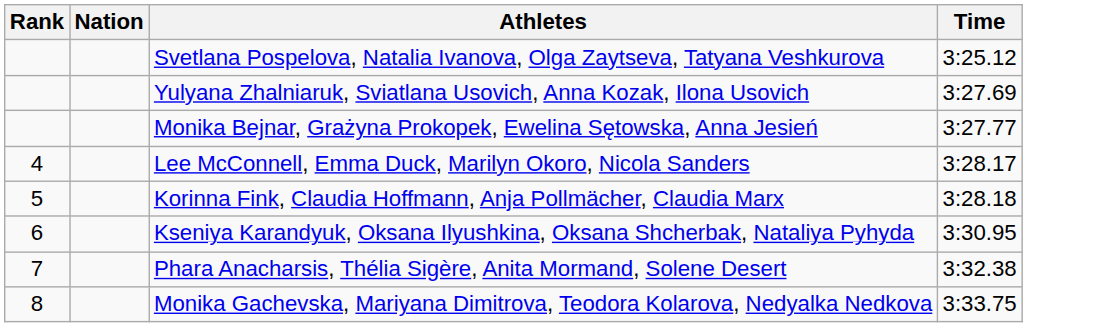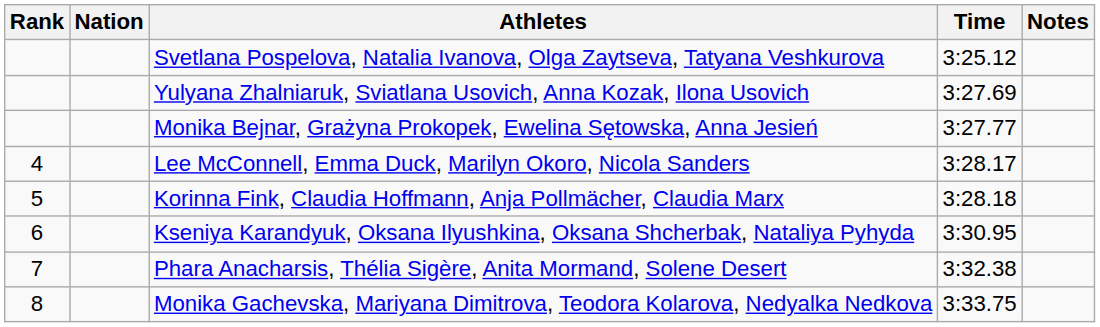+ column: Notes
